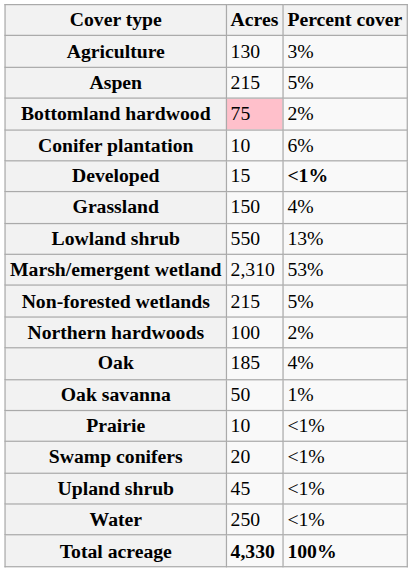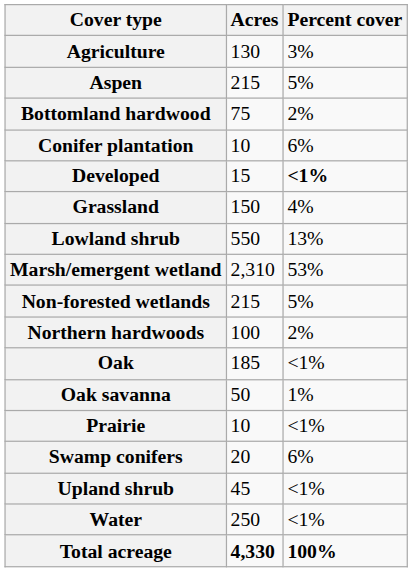Bottomland hardwood | Acres: pink background -> no background
Oak | Percent cover: 4% -> <1%
Swamp conifers | Percent cover: <1% -> 6%
